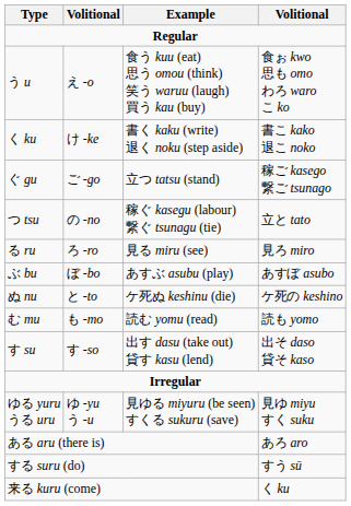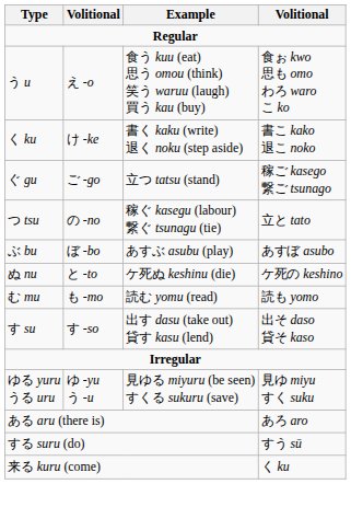- row: る ru | ろ -ro | 見る miru (see) | 見ろ miro
